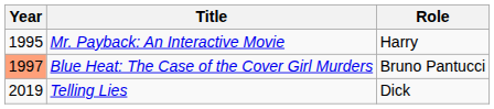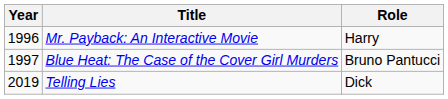Mr. Payback: An Interactive Movie | Year: 1995 -> 1996
Blue Heat: The Case of the Cover Girl Murders | Year: lightsalmon background -> no background
